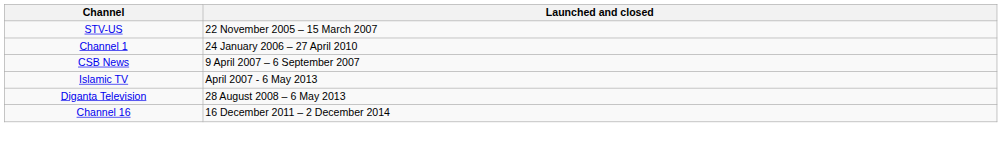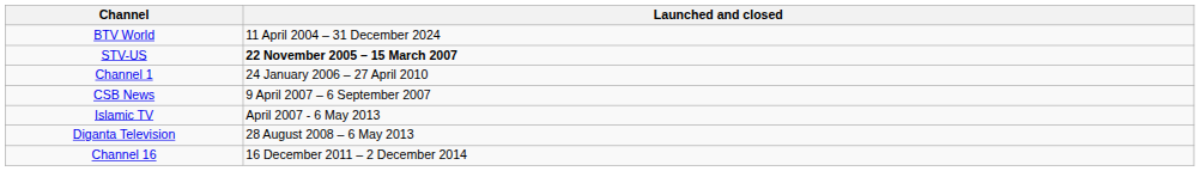+ row: BTV World | 11 April 2004 – 31 December 2024
STV-US | Launched and closed: normal -> bold
